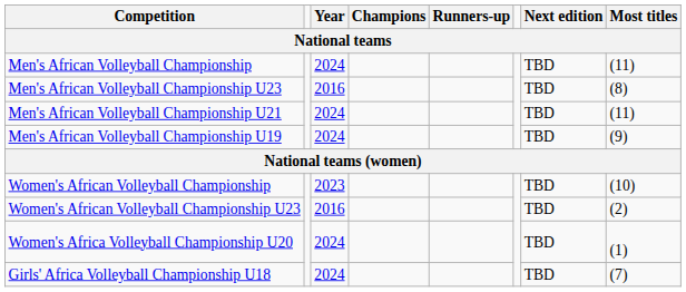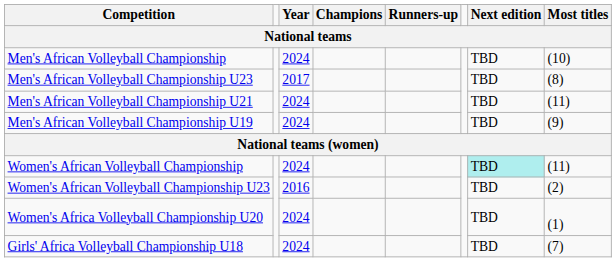Men's African Volleyball Championship | Most titles: (11) -> (10)
Men's African Volleyball Championship U23 | Year: 2016 -> 2017
Women's African Volleyball Championship | Year: 2023 -> 2024
Women's African Volleyball Championship | Next edition: no background -> paleturquoise background
Women's African Volleyball Championship | Most titles: (10) -> (11)
